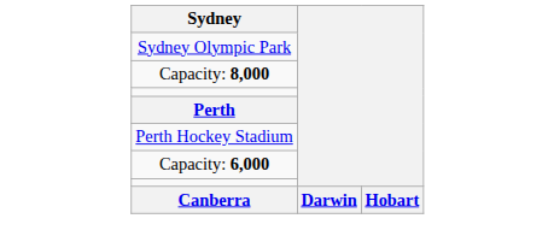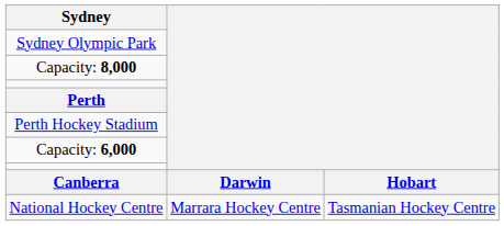+ row: National Hockey Centre | Marrara Hockey Centre | Tasmanian Hockey Centre
